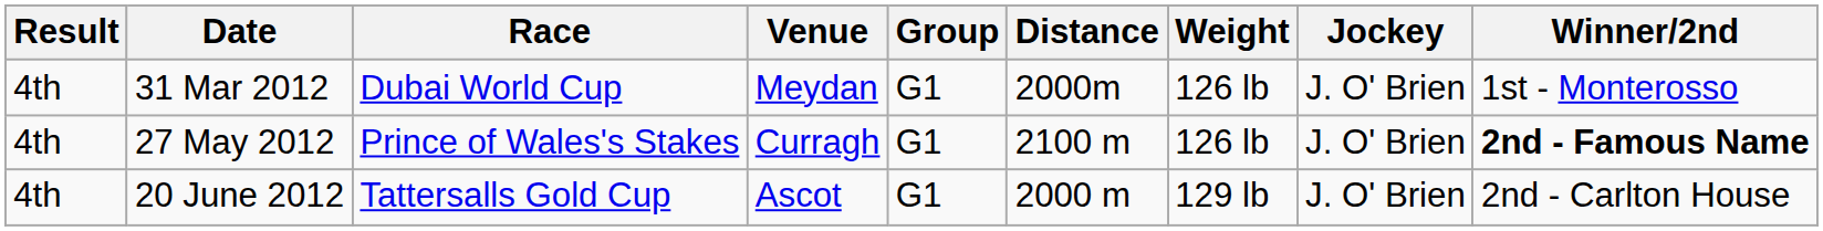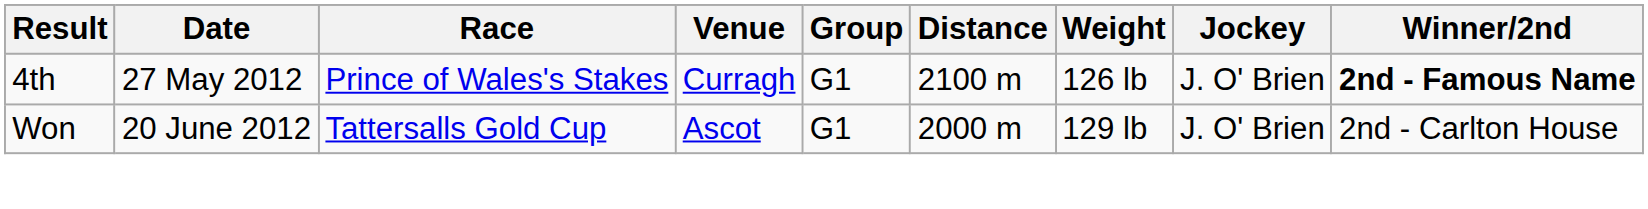- row: 4th | 31 Mar 2012 | Dubai World Cup | Meydan | G1 | 2000m | 126 lb | J. O' Brien | 1st - Monterosso
20 June 2012 | Result: 4th -> Won
